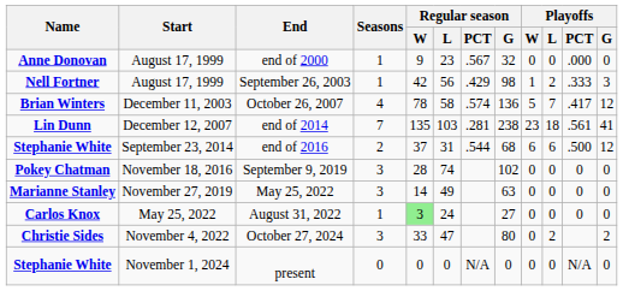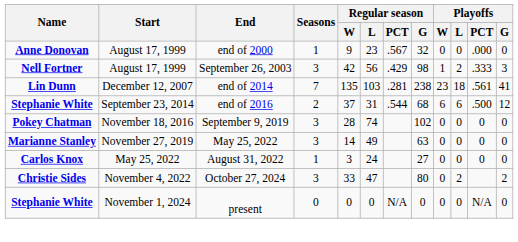September 26, 2003 | Seasons: 1 -> 3
- row: Brian Winters | December 11, 2003 | October 26, 2007 | 4 | 78 | 58 | .574 | 136 | 5 | 7 | .417 | 12
August 31, 2022 | Regular season / W: lightgreen background -> no background
